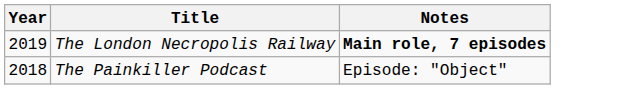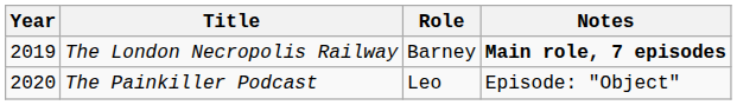+ column: Role | Barney | Leo
The Painkiller Podcast | Year: 2018 -> 2020
